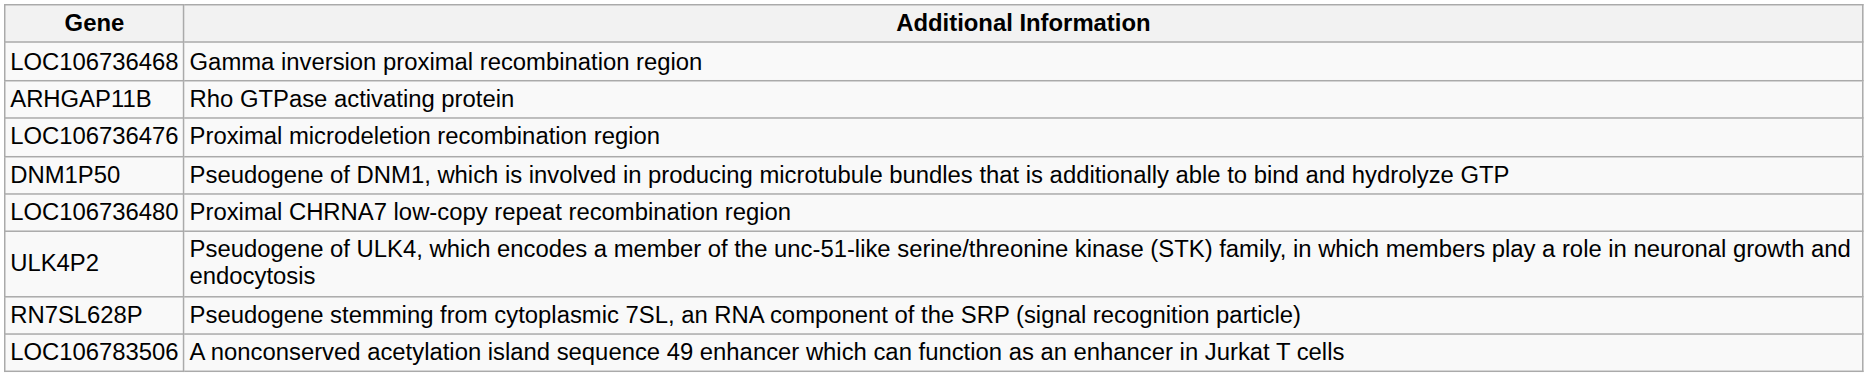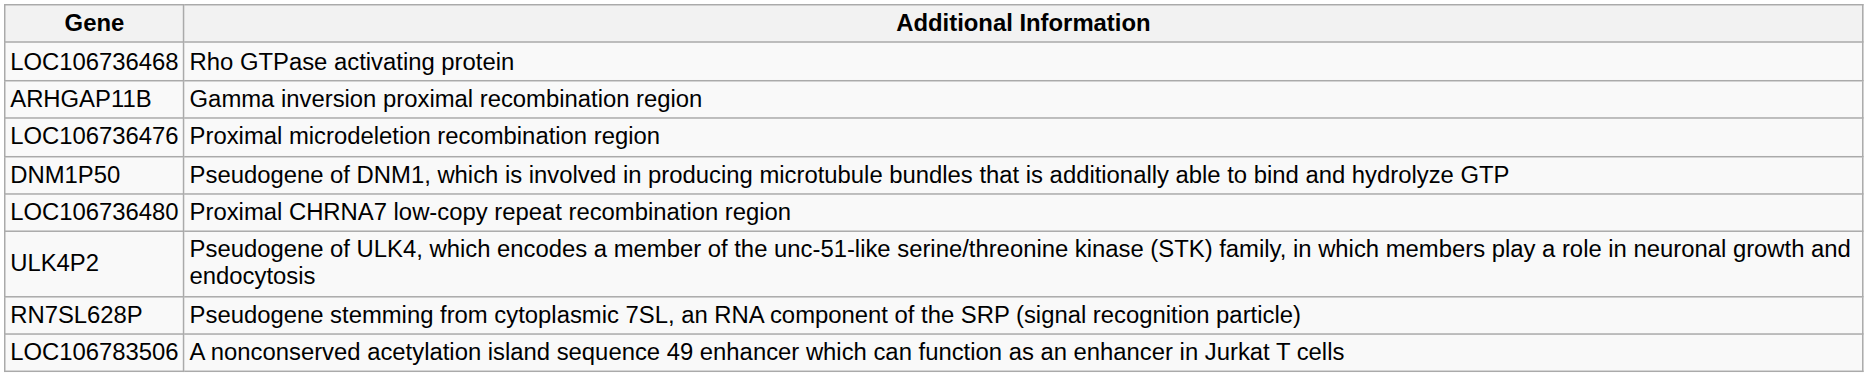LOC106736468 | Additional Information: Gamma inversion proximal recombination region -> Rho GTPase activating protein
ARHGAP11B | Additional Information: Rho GTPase activating protein -> Gamma inversion proximal recombination region
